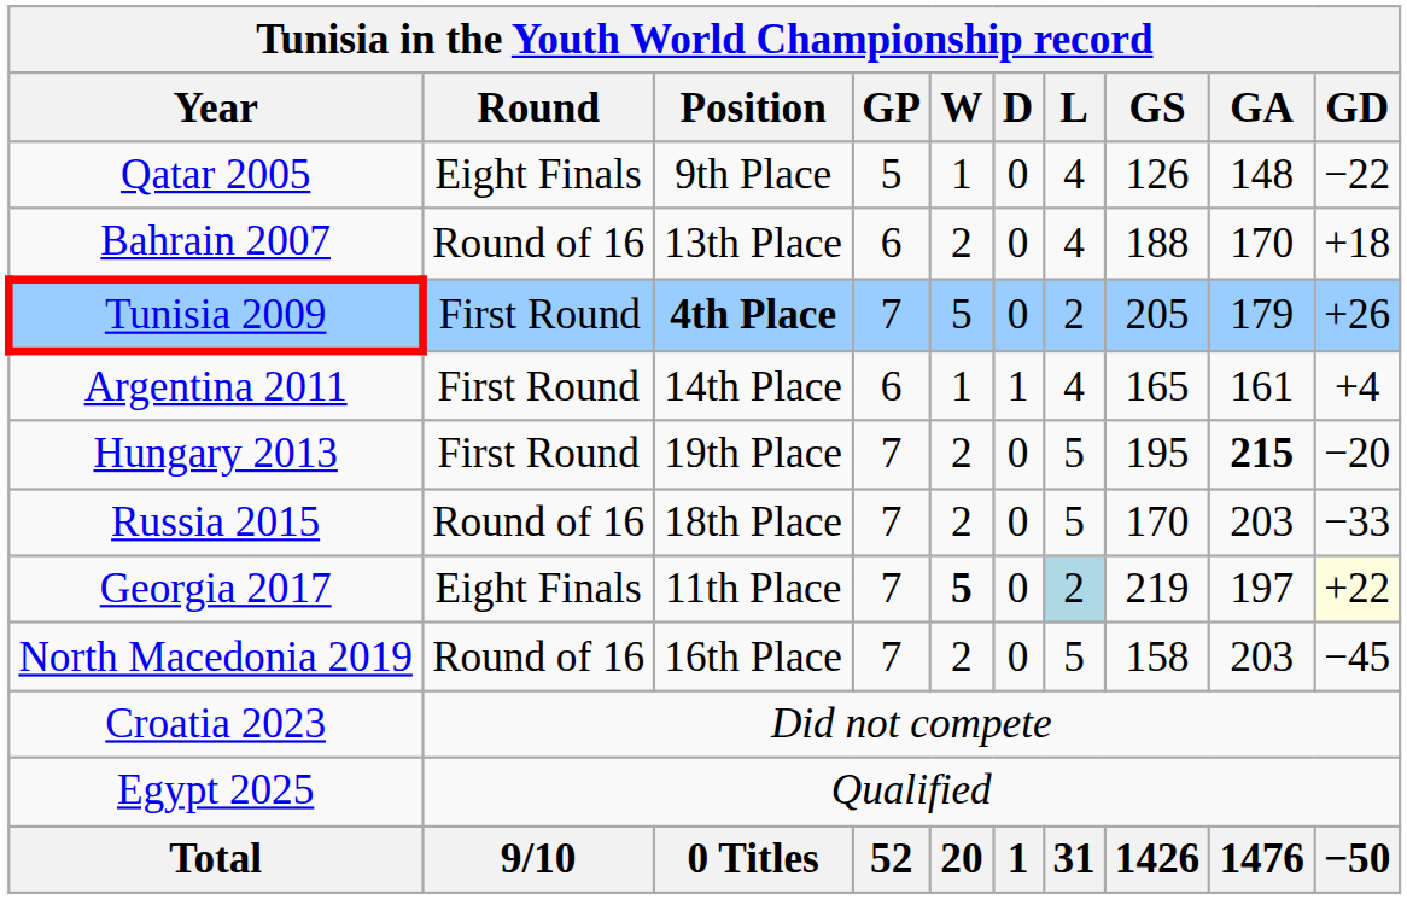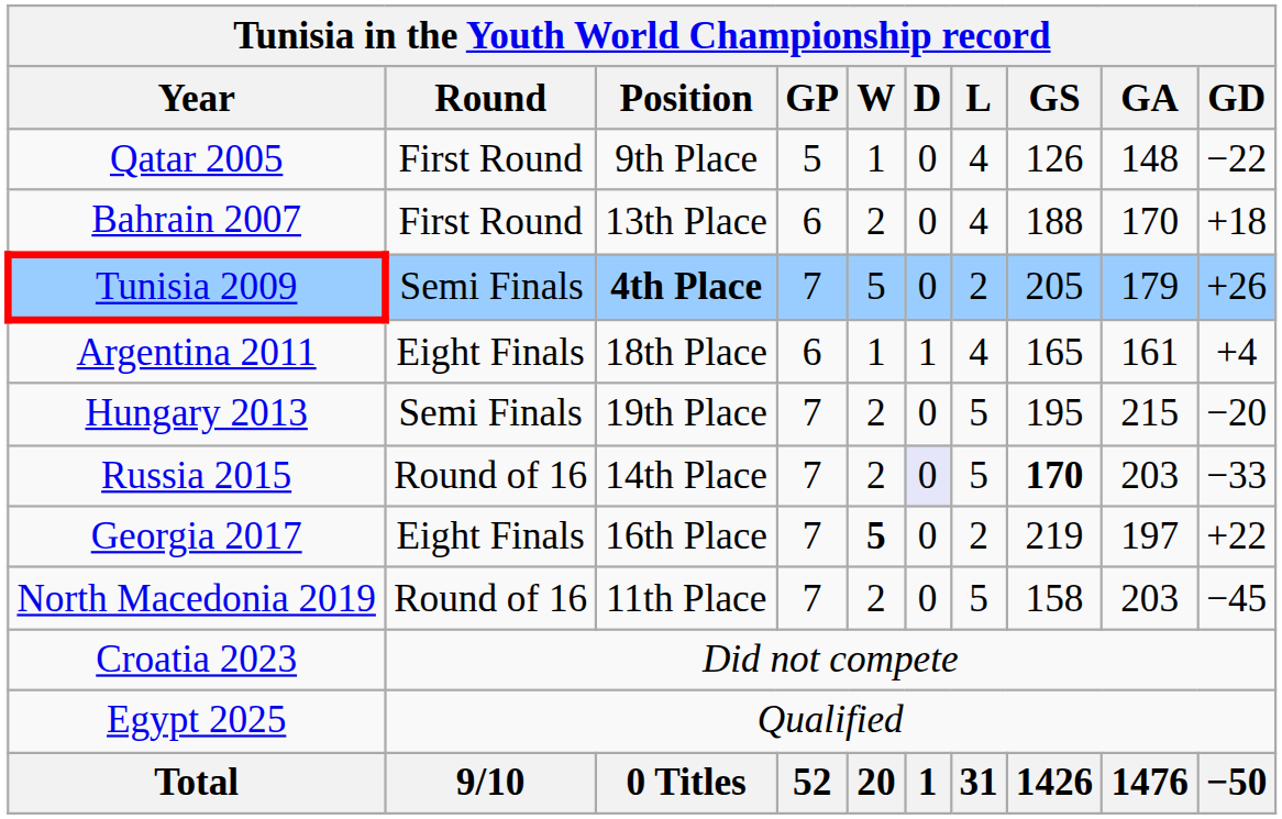Qatar 2005 | Round: Eight Finals -> First Round
Bahrain 2007 | Round: Round of 16 -> First Round
Tunisia 2009 | Round: First Round -> Semi Finals
Argentina 2011 | Round: First Round -> Eight Finals
Argentina 2011 | Position: 14th Place -> 18th Place
Hungary 2013 | Round: First Round -> Semi Finals
Hungary 2013 | GA: bold -> normal
Russia 2015 | Position: 18th Place -> 14th Place
Russia 2015 | D: no background -> lavender background
Russia 2015 | GS: normal -> bold
Georgia 2017 | Position: 11th Place -> 16th Place
Georgia 2017 | L: lightblue background -> no background
Georgia 2017 | GD: lightyellow background -> no background
North Macedonia 2019 | Position: 16th Place -> 11th Place
